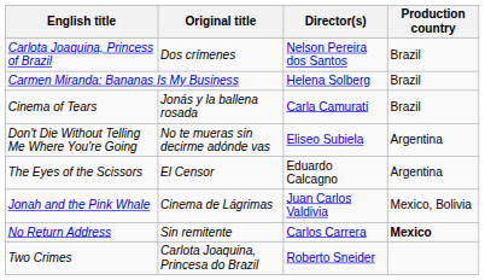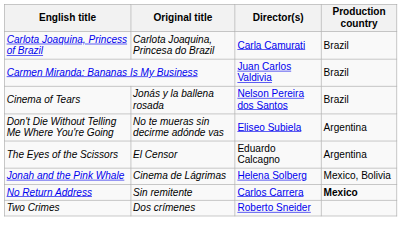Carlota Joaquina, Princess of Brazil | Original title: Dos crímenes -> Carlota Joaquina, Princesa do Brazil
Carlota Joaquina, Princess of Brazil | Director(s): Nelson Pereira dos Santos -> Carla Camurati
Carmen Miranda: Bananas Is My Business | Director(s): Helena Solberg -> Juan Carlos Valdivia
Cinema of Tears | Director(s): Carla Camurati -> Nelson Pereira dos Santos
Jonah and the Pink Whale | Director(s): Juan Carlos Valdivia -> Helena Solberg
Two Crimes | Original title: Carlota Joaquina, Princesa do Brazil -> Dos crímenes
